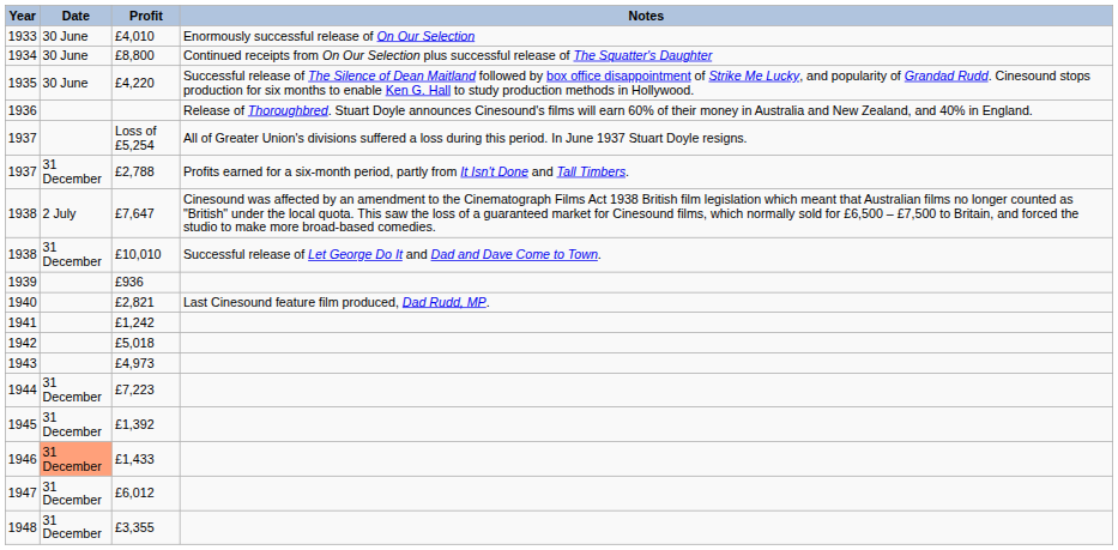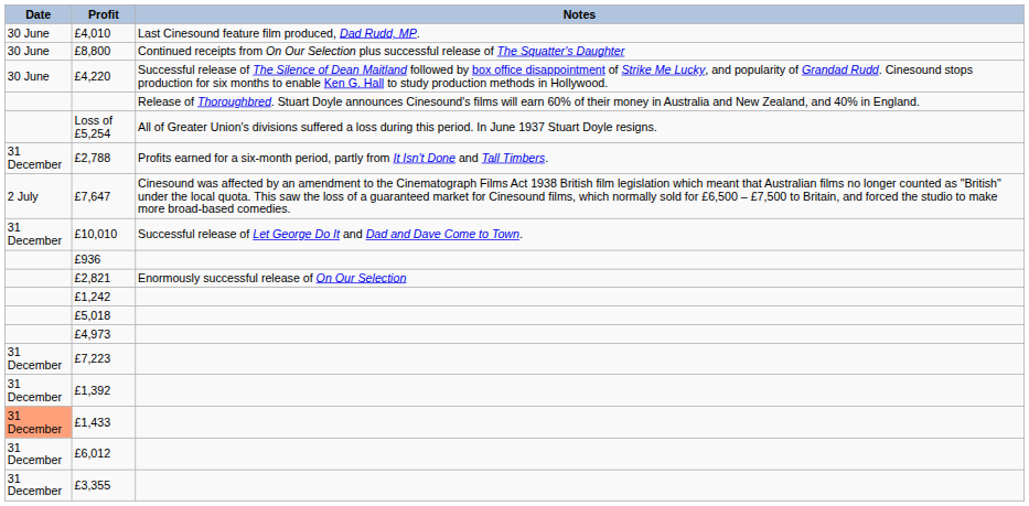- column: Year | 1933 | 1934 | 1935 | 1936 | 1937 | 1937 | 1938 | 1938 | 1939 | 1940 | 1941 | 1942 | 1943 | 1944 | 1945 | 1946 | 1947 | 1948
£4,010 | Notes: Enormously successful release of On Our Selection -> Last Cinesound feature film produced, Dad Rudd, MP.
£2,821 | Notes: Last Cinesound feature film produced, Dad Rudd, MP. -> Enormously successful release of On Our Selection
